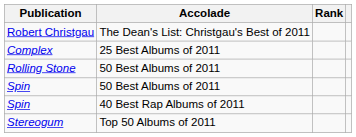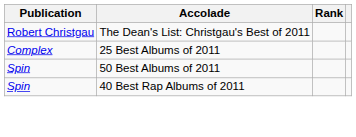- row: Rolling Stone | 50 Best Albums of 2011
- row: Stereogum | Top 50 Albums of 2011
